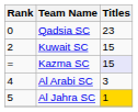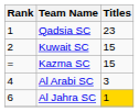Qadsia SC | Rank: 0 -> 1
Kazma SC | Titles: lavender background -> no background
Al Jahra SC | Rank: 5 -> 6
